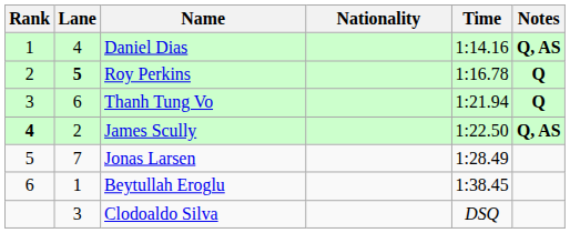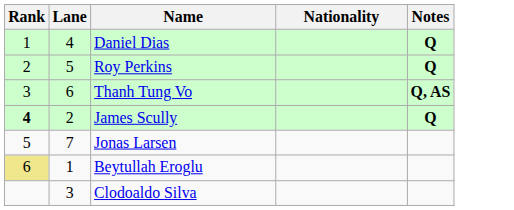- column: Time | 1:14.16 | 1:16.78 | 1:21.94 | 1:22.50 | 1:28.49 | 1:38.45 | DSQ
Daniel Dias | Notes: Q, AS -> Q
Roy Perkins | Lane: bold -> normal
Thanh Tung Vo | Notes: Q -> Q, AS
James Scully | Notes: Q, AS -> Q
Beytullah Eroglu | Rank: no background -> khaki background
